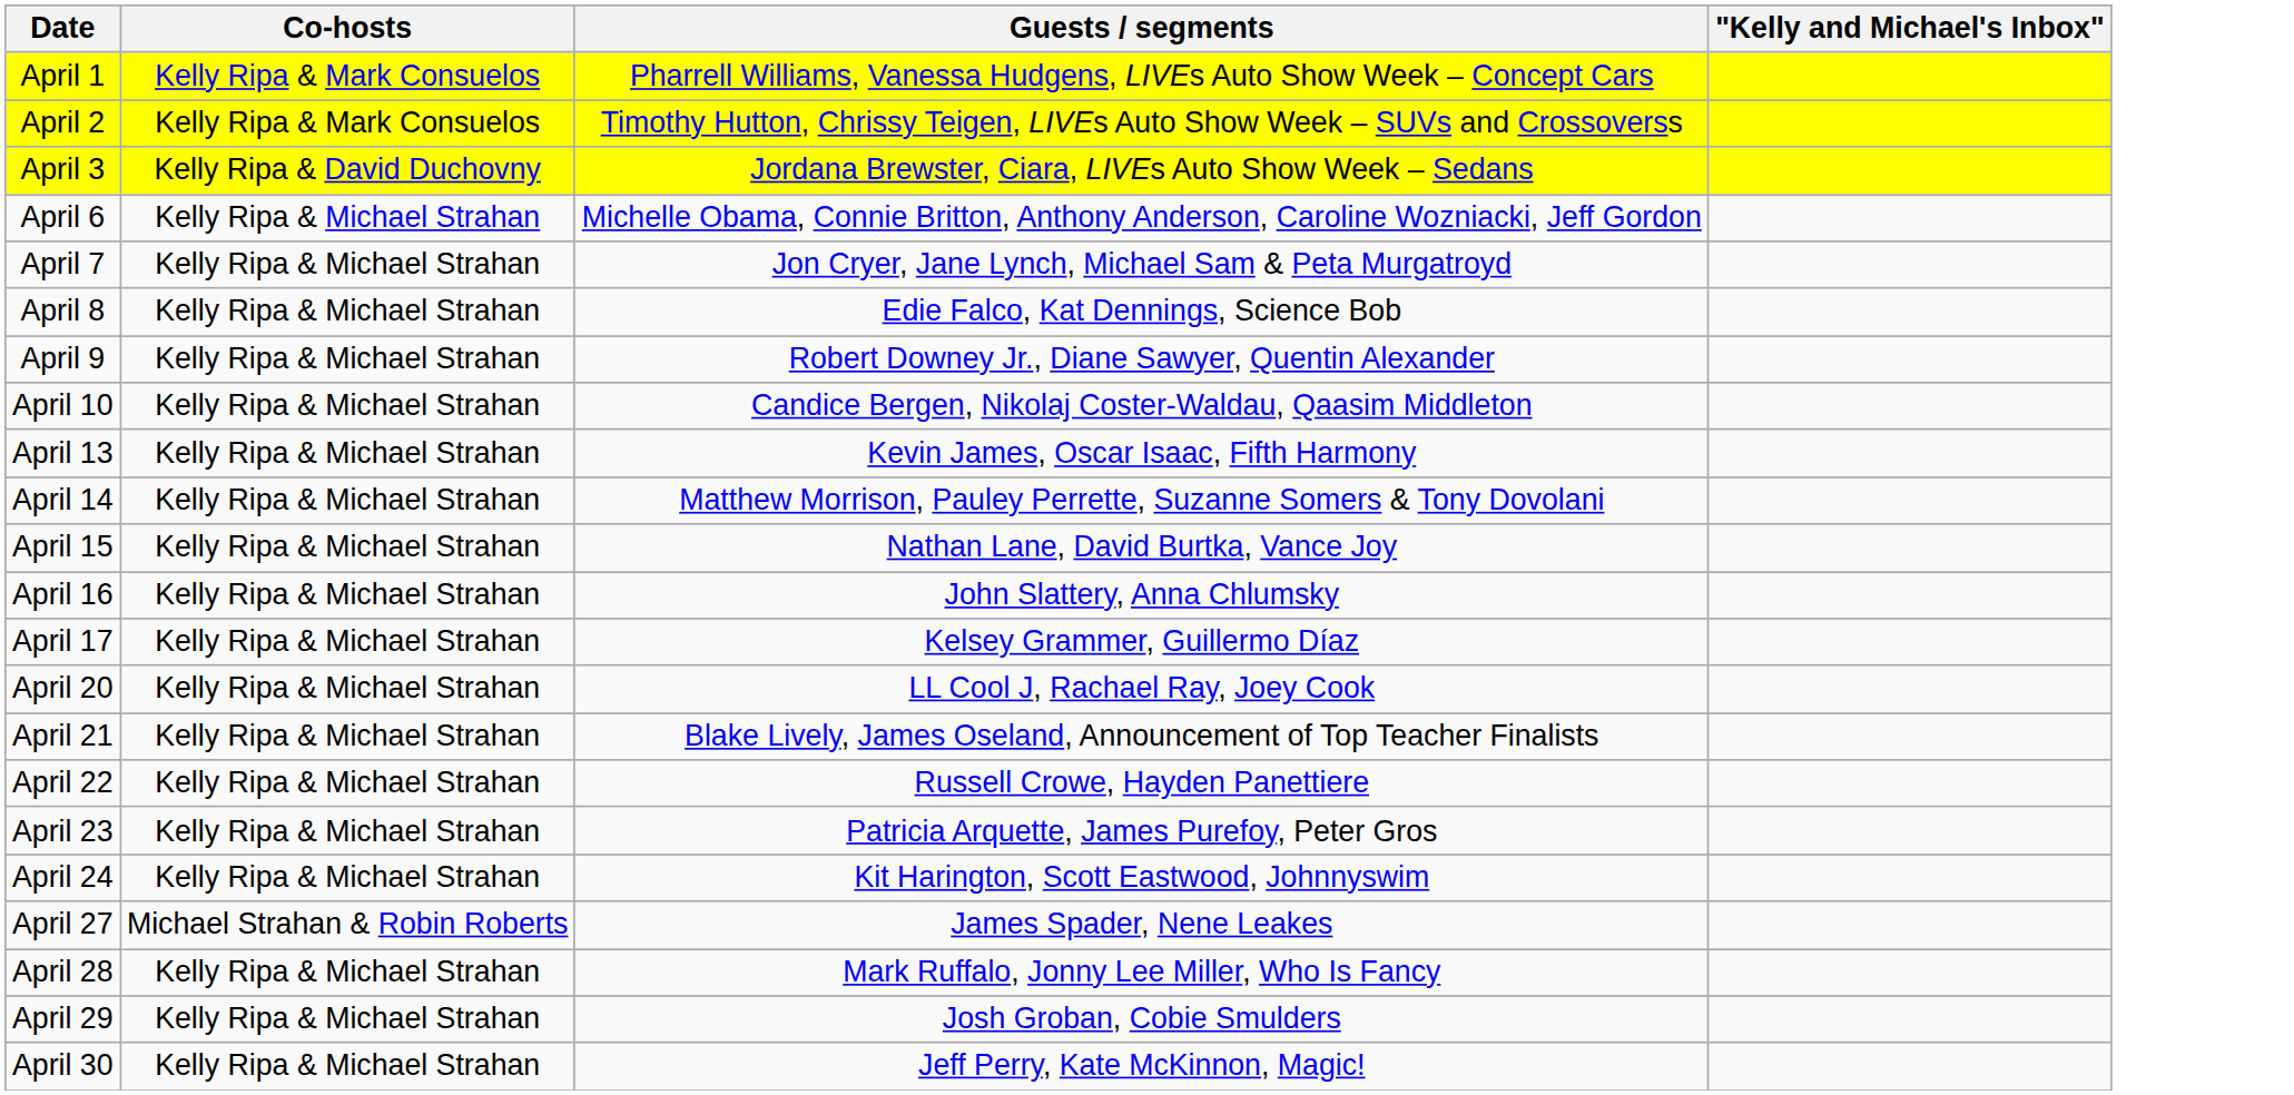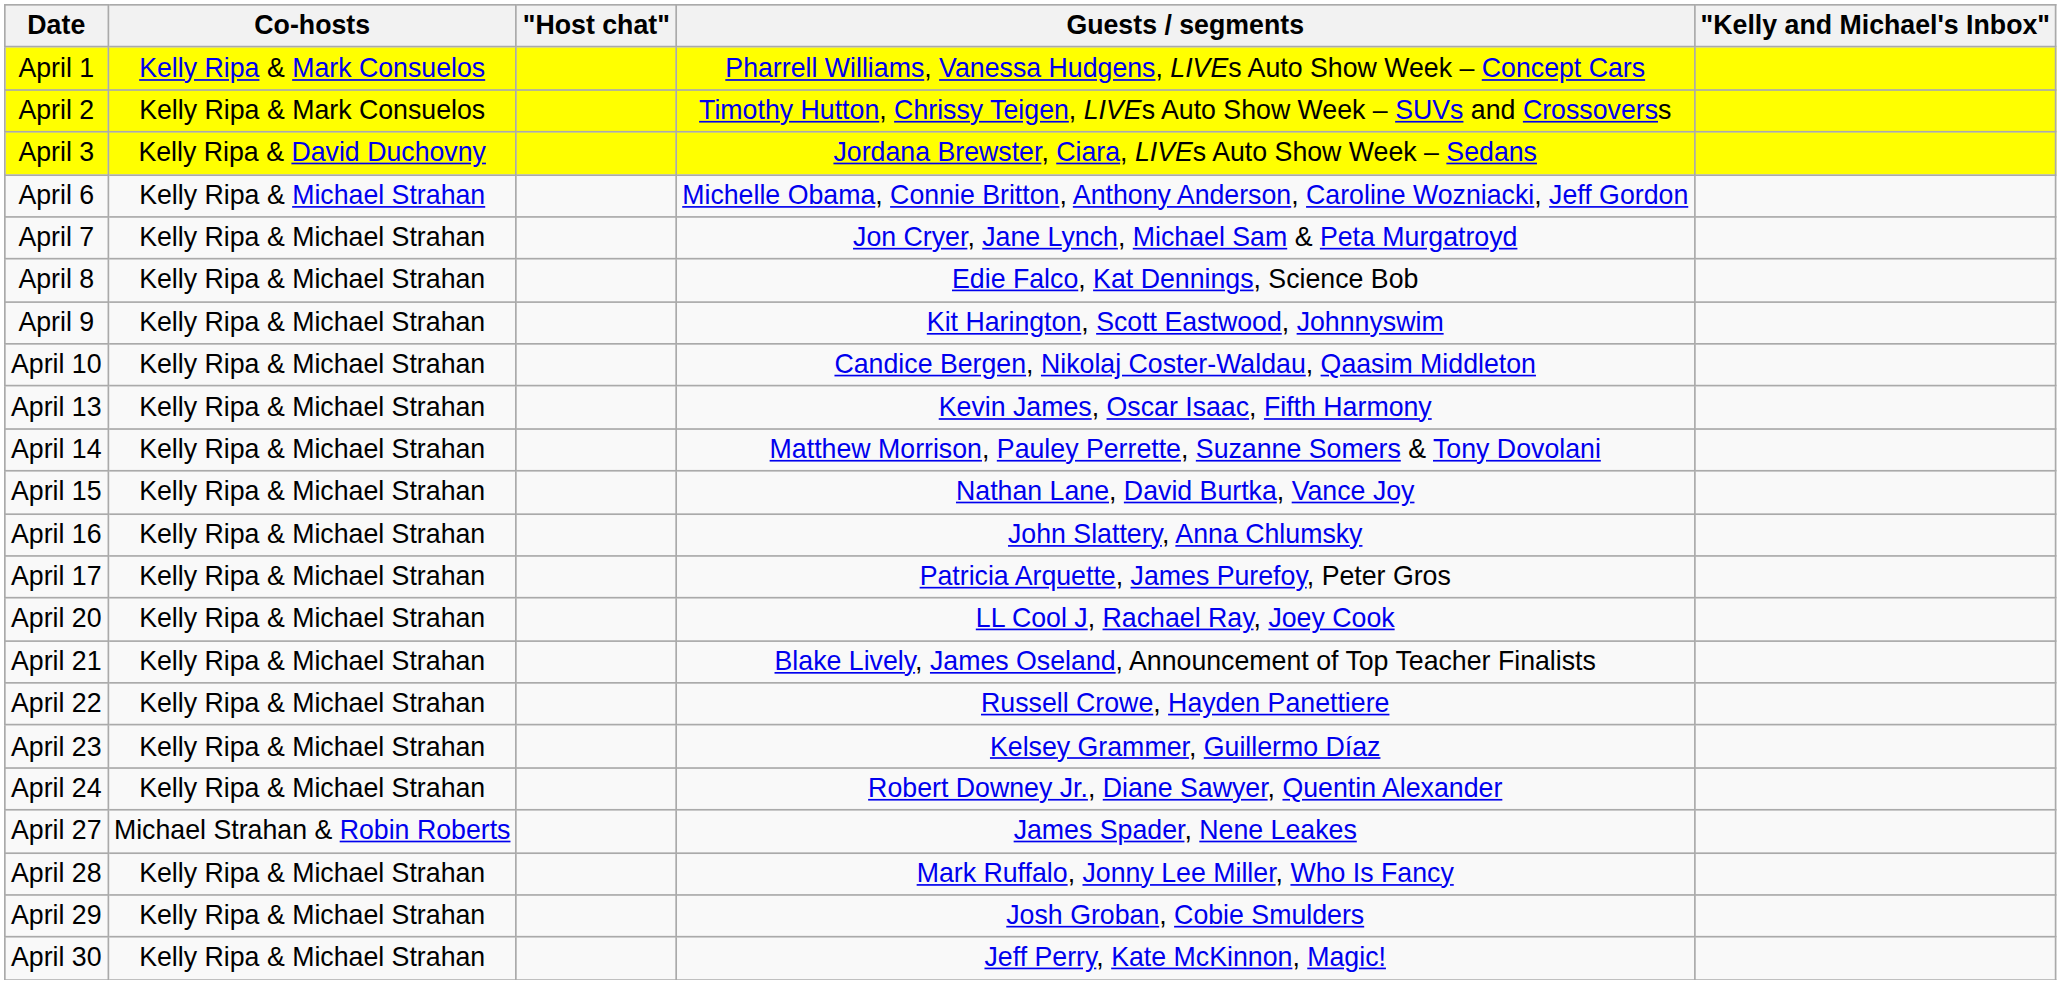+ column: "Host chat"
April 9 | Guests / segments: Robert Downey Jr., Diane Sawyer, Quentin Alexander -> Kit Harington, Scott Eastwood, Johnnyswim
April 17 | Guests / segments: Kelsey Grammer, Guillermo Díaz -> Patricia Arquette, James Purefoy, Peter Gros
April 23 | Guests / segments: Patricia Arquette, James Purefoy, Peter Gros -> Kelsey Grammer, Guillermo Díaz
April 24 | Guests / segments: Kit Harington, Scott Eastwood, Johnnyswim -> Robert Downey Jr., Diane Sawyer, Quentin Alexander
